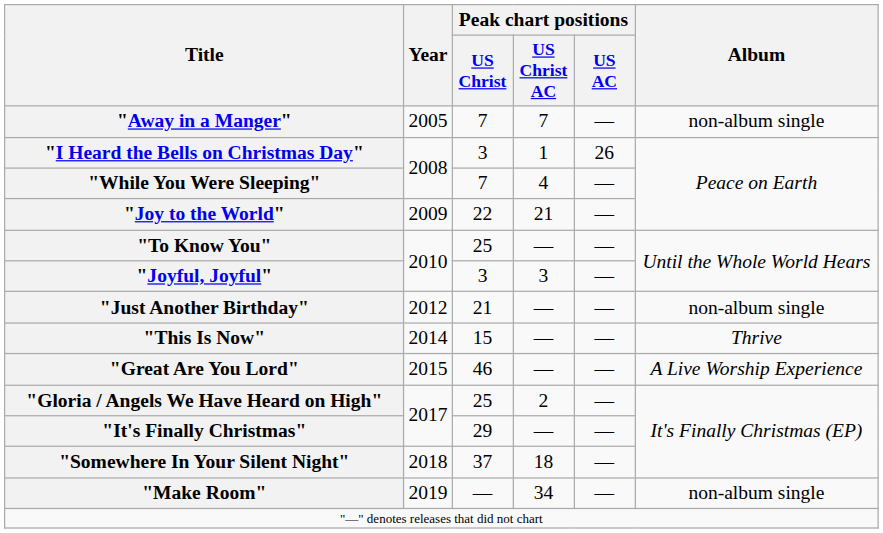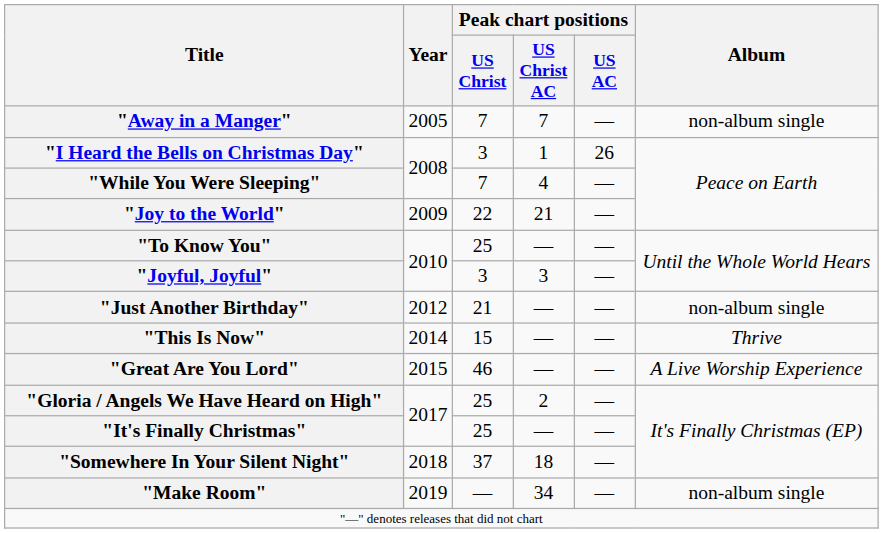"It's Finally Christmas" | Peak chart positions / US Christ: 29 -> 25
